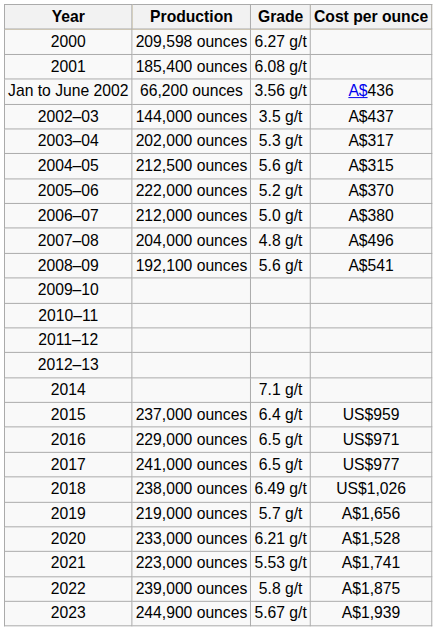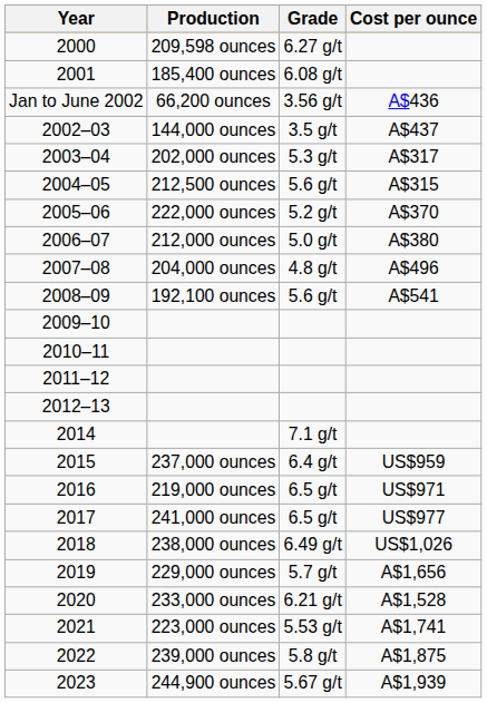2016 | Production: 229,000 ounces -> 219,000 ounces
2019 | Production: 219,000 ounces -> 229,000 ounces
